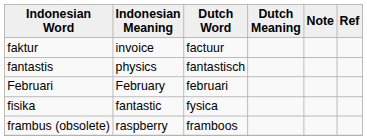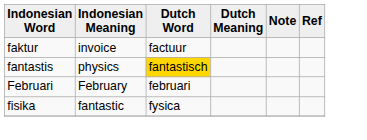fantastis | Dutch Word: no background -> gold background
- row: frambus (obsolete) | raspberry | framboos
